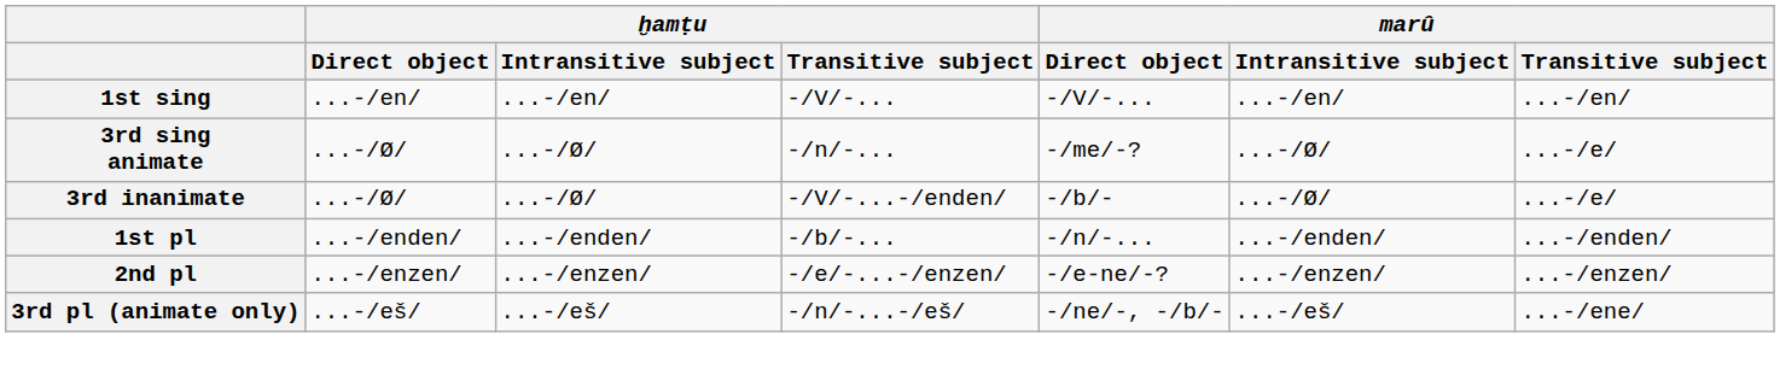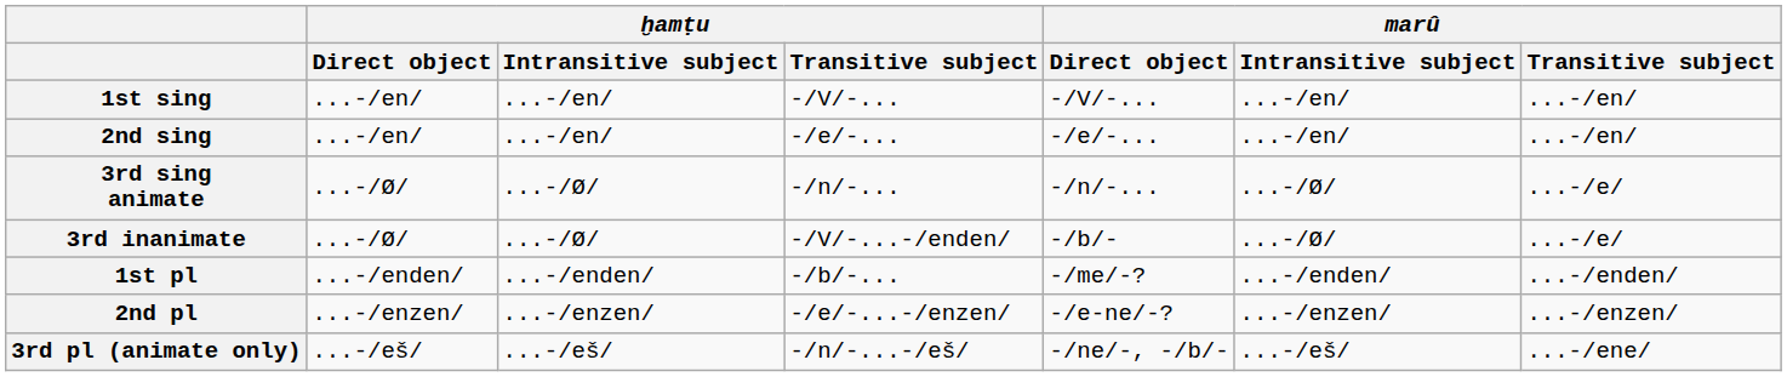+ row: 2nd sing | ...-/en/ | ...-/en/ | -/e/-... | -/e/-... | ...-/en/ | ...-/en/
3rd sing animate | marû / Direct object: -/me/-? -> -/n/-...
1st pl | marû / Direct object: -/n/-... -> -/me/-?
